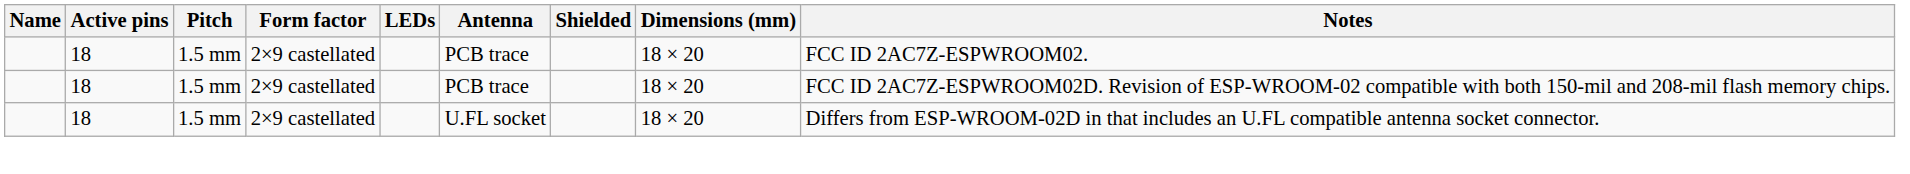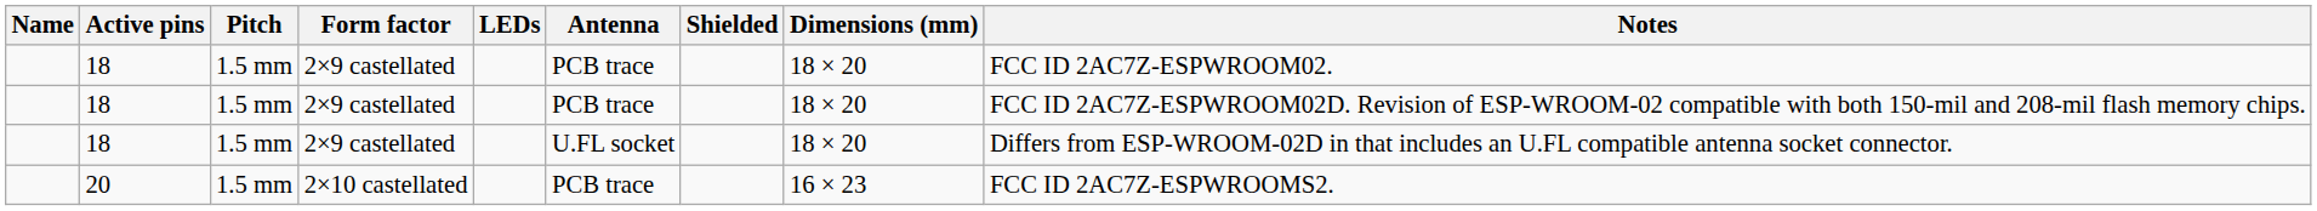+ row: 20 | 1.5 mm | 2×10 castellated | PCB trace | 16 × 23 | FCC ID 2AC7Z-ESPWROOMS2.
